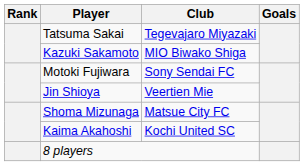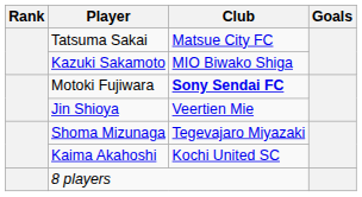Tatsuma Sakai | Club: Tegevajaro Miyazaki -> Matsue City FC
Motoki Fujiwara | Club: normal -> bold
Shoma Mizunaga | Club: Matsue City FC -> Tegevajaro Miyazaki
